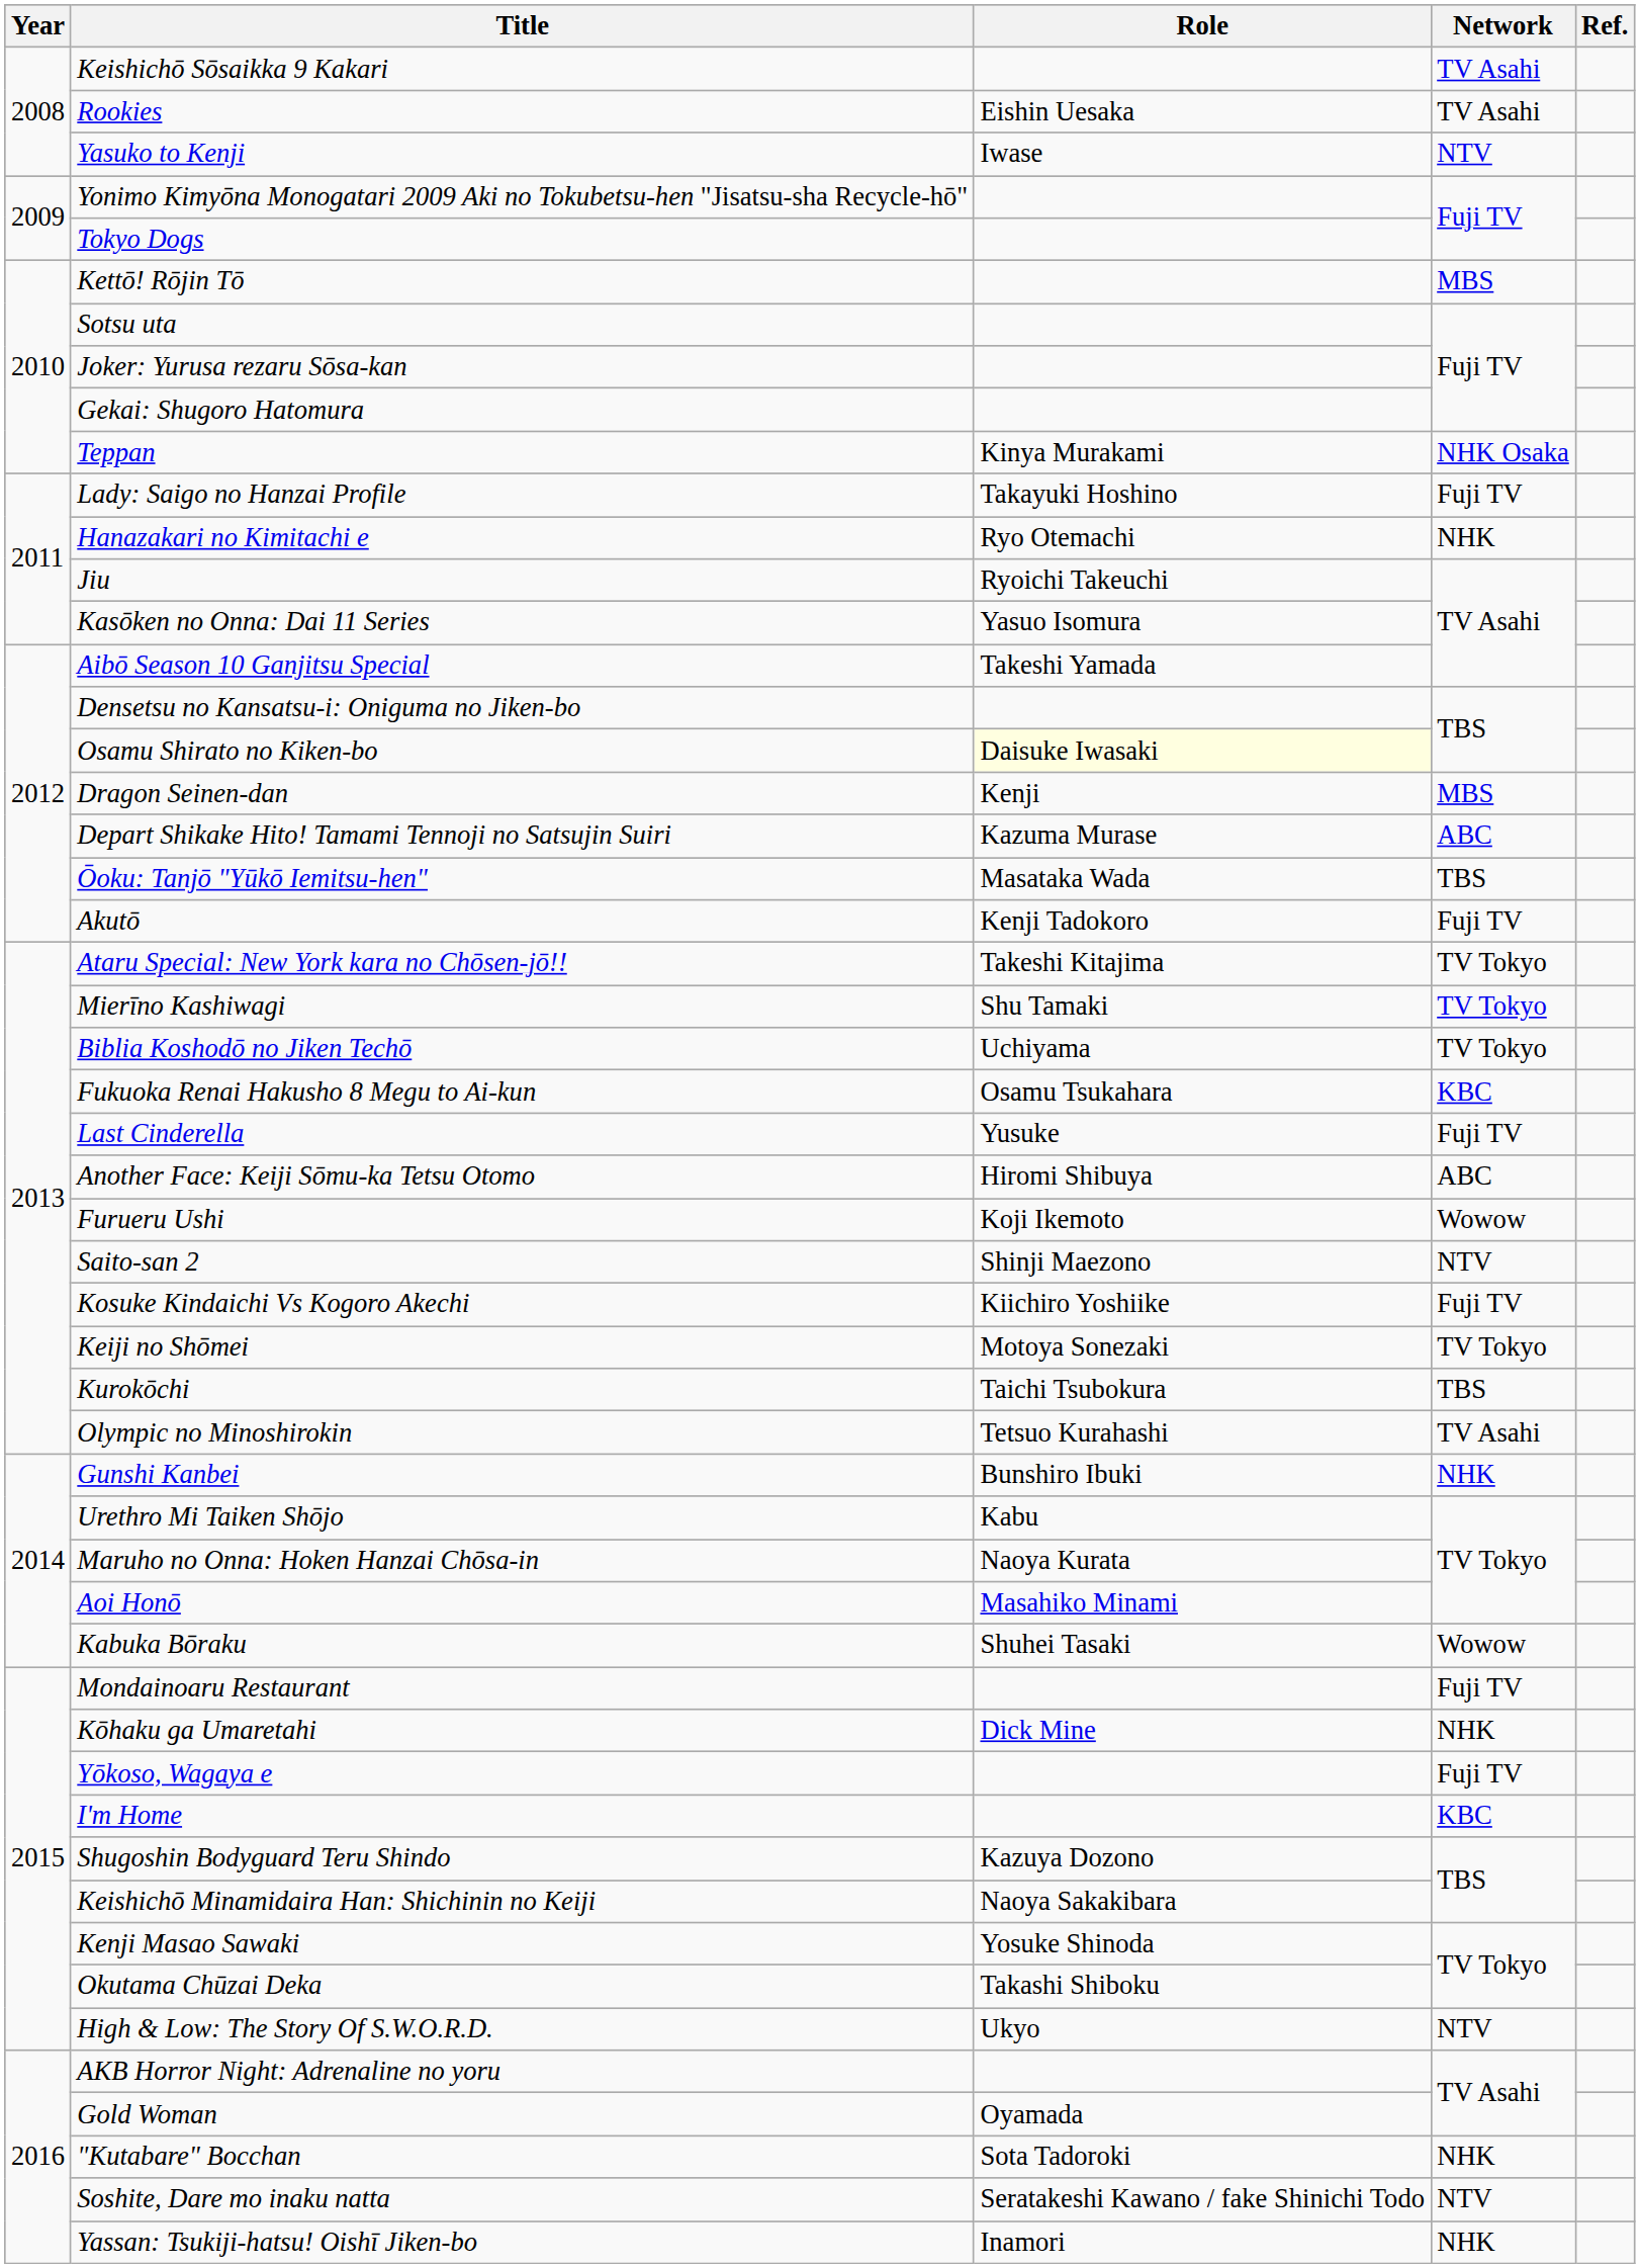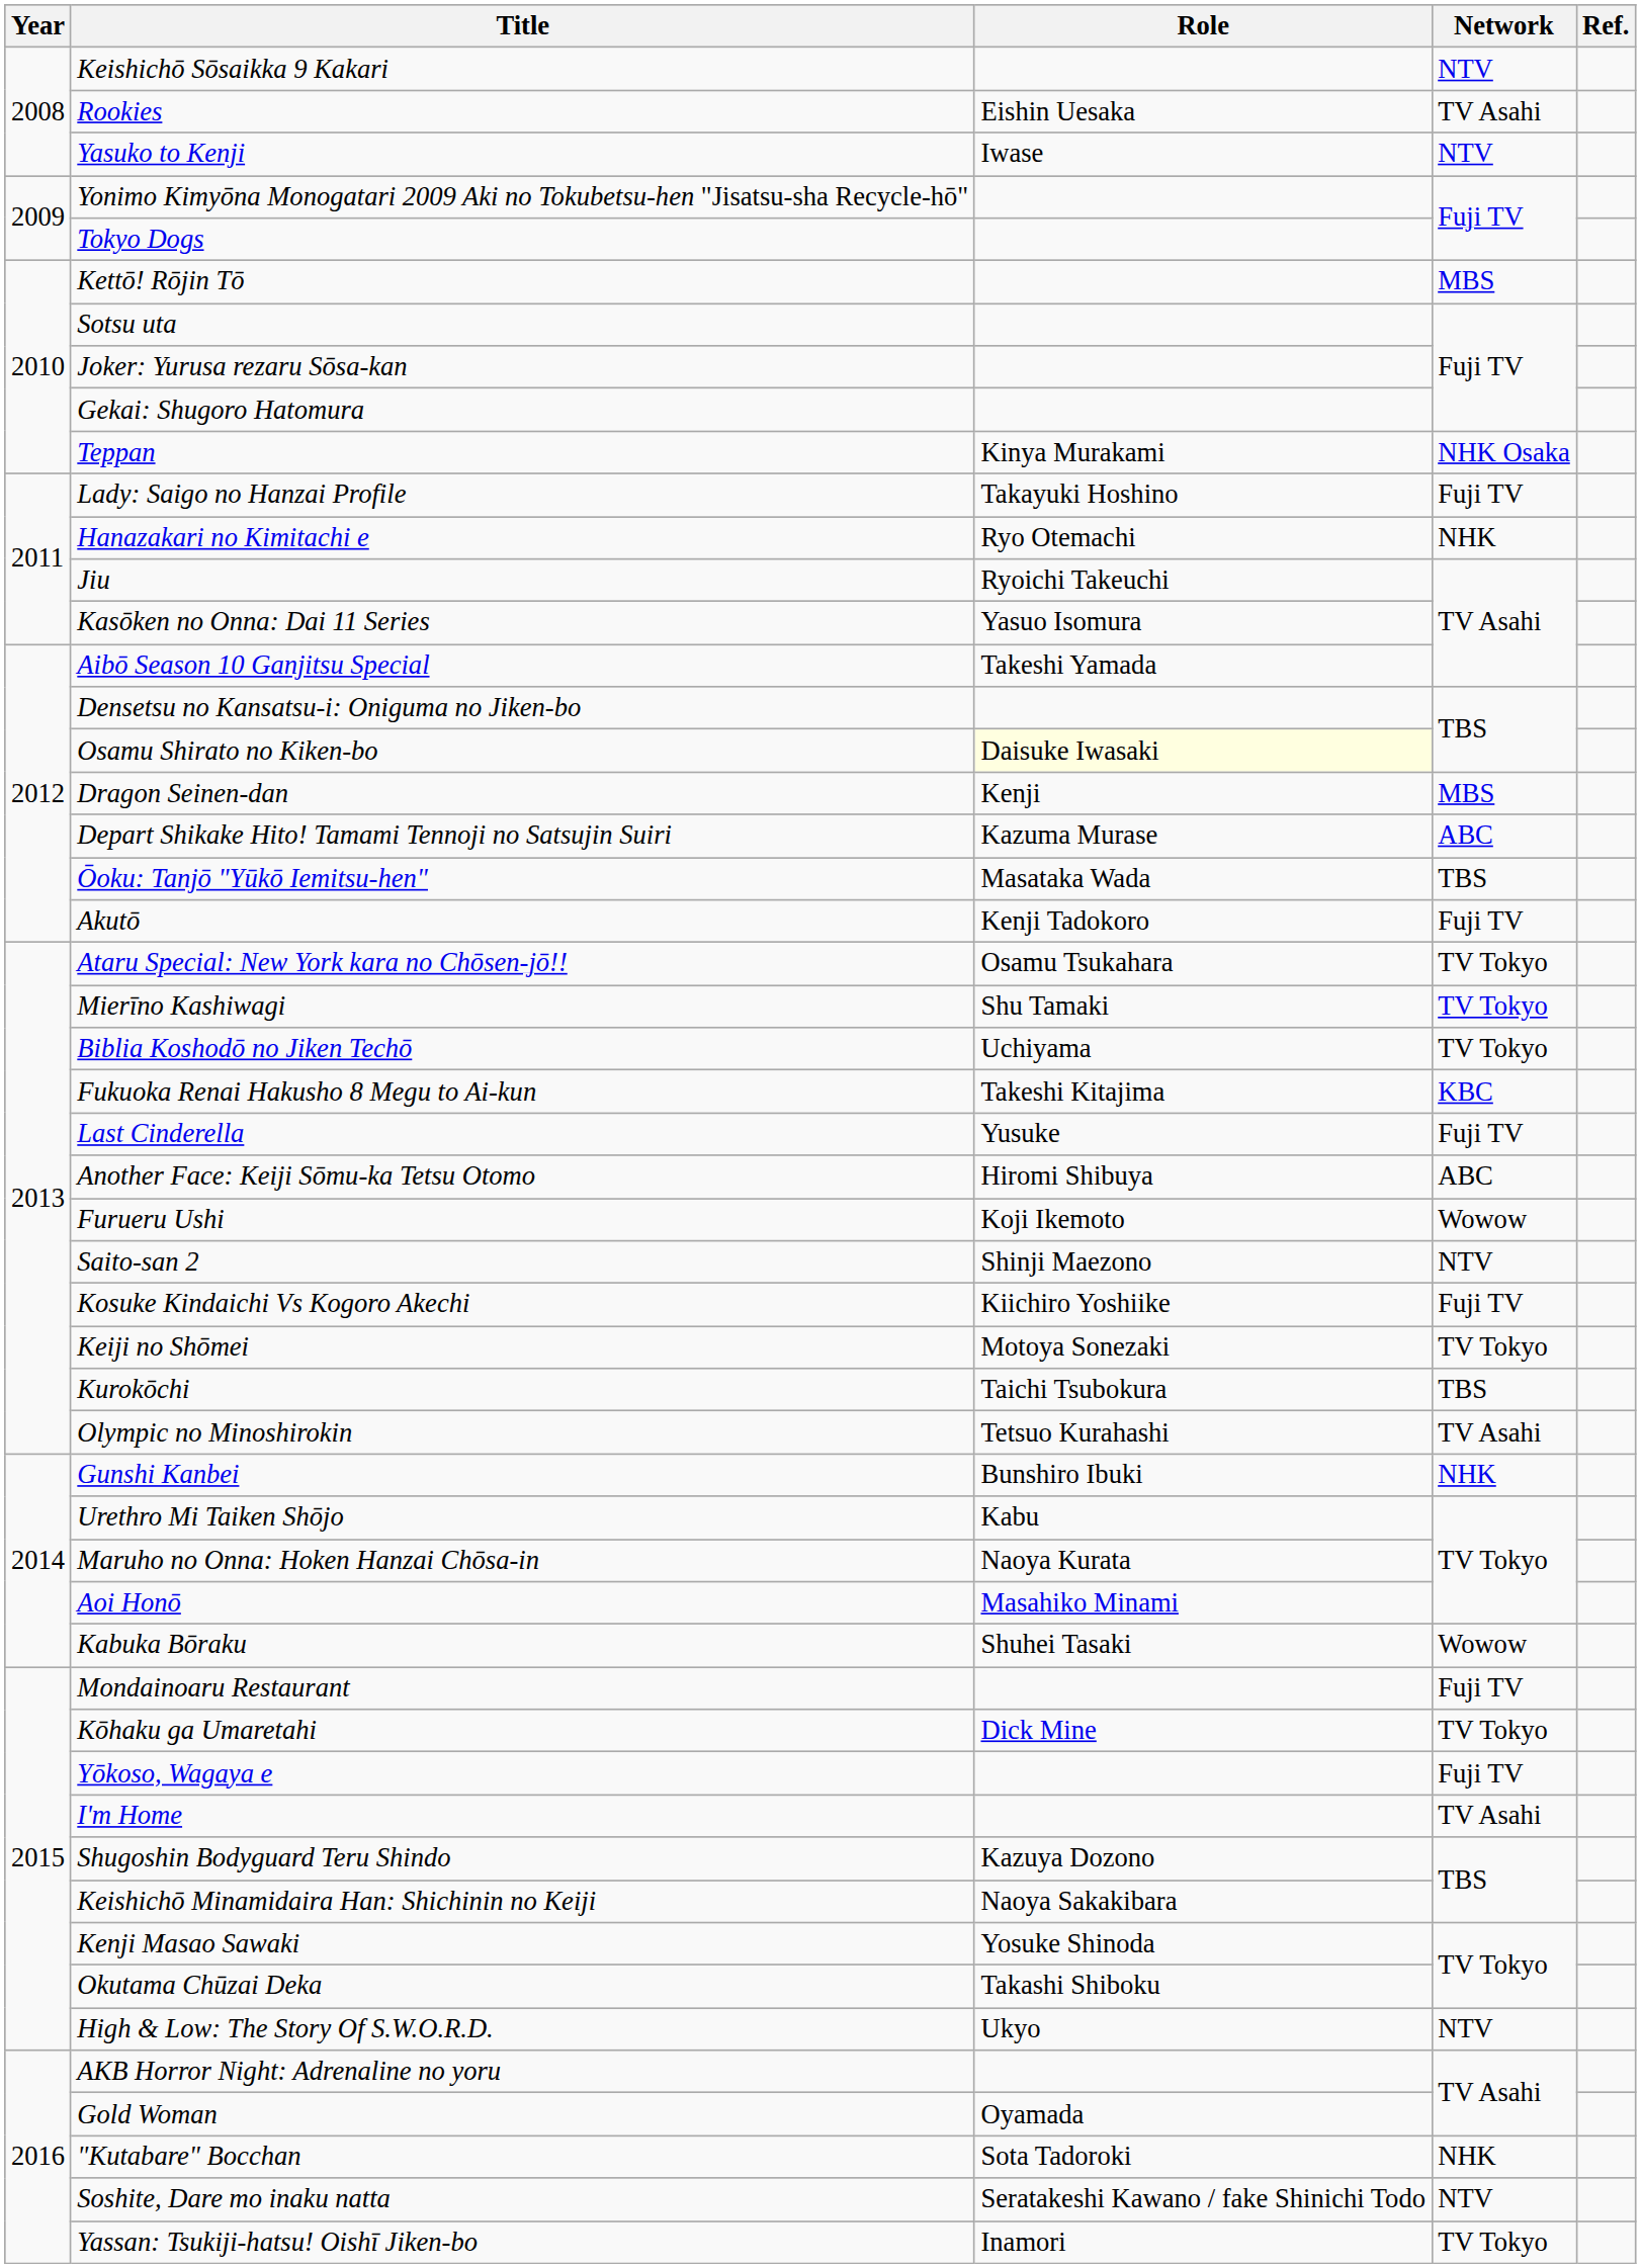Keishichō Sōsaikka 9 Kakari | Network: TV Asahi -> NTV
Ataru Special: New York kara no Chōsen-jō!! | Role: Takeshi Kitajima -> Osamu Tsukahara
Fukuoka Renai Hakusho 8 Megu to Ai-kun | Role: Osamu Tsukahara -> Takeshi Kitajima
Kōhaku ga Umaretahi | Network: NHK -> TV Tokyo
I'm Home | Network: KBC -> TV Asahi
Yassan: Tsukiji-hatsu! Oishī Jiken-bo | Network: NHK -> TV Tokyo
